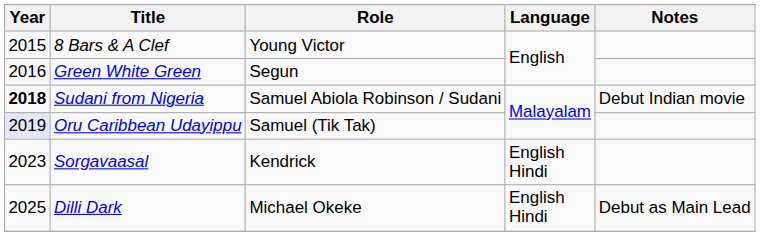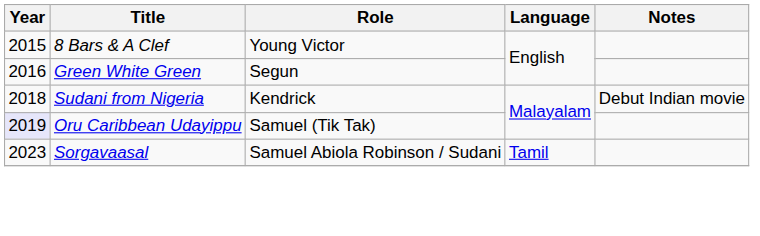Sudani from Nigeria | Year: bold -> normal
Sudani from Nigeria | Role: Samuel Abiola Robinson / Sudani -> Kendrick
Sorgavaasal | Role: Kendrick -> Samuel Abiola Robinson / Sudani
Sorgavaasal | Language: English Hindi -> Tamil
- row: 2025 | Dilli Dark | Michael Okeke | English Hindi | Debut as Main Lead
